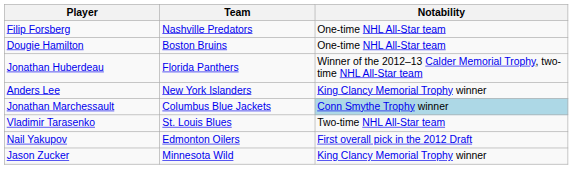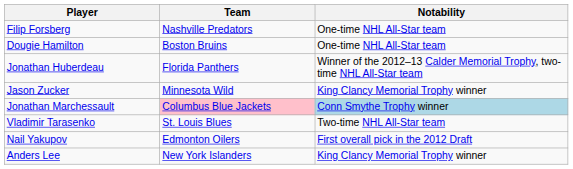rows swapped: Anders Lee <-> Jason Zucker
Jonathan Marchessault | Team: no background -> pink background
